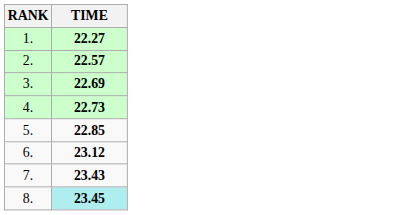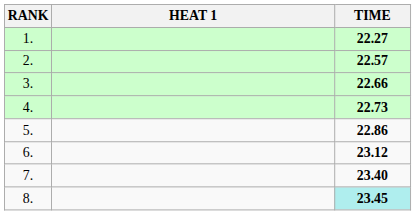+ column: HEAT 1
3. | TIME: 22.69 -> 22.66
5. | TIME: 22.85 -> 22.86
7. | TIME: 23.43 -> 23.40
